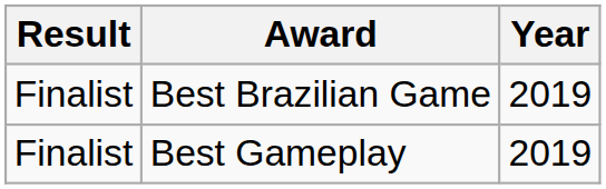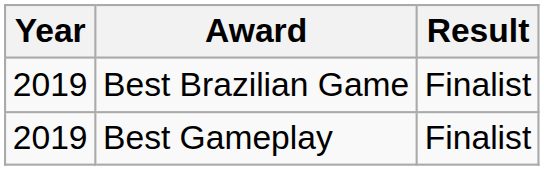columns swapped: Year <-> Result
